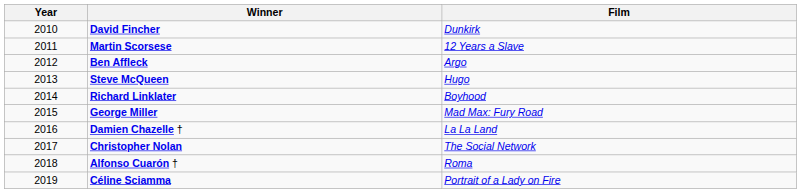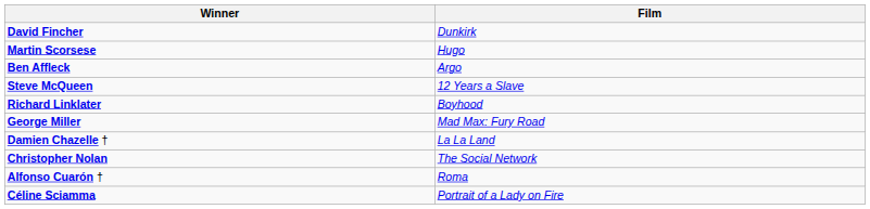- column: Year | 2010 | 2011 | 2012 | 2013 | 2014 | 2015 | 2016 | 2017 | 2018 | 2019
Martin Scorsese | Film: 12 Years a Slave -> Hugo
Steve McQueen | Film: Hugo -> 12 Years a Slave
